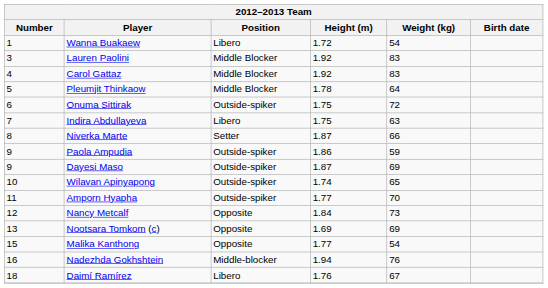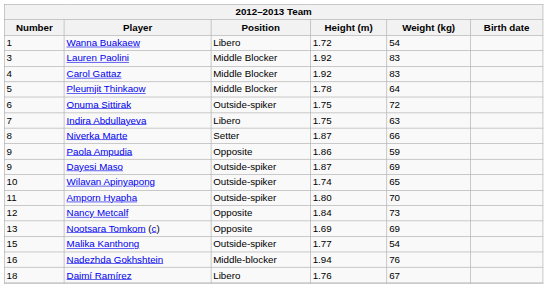Paola Ampudia | Position: Outside-spiker -> Opposite
Amporn Hyapha | Height (m): 1.77 -> 1.80
Malika Kanthong | Position: Opposite -> Outside-spiker
